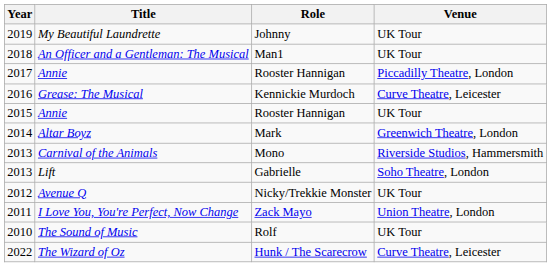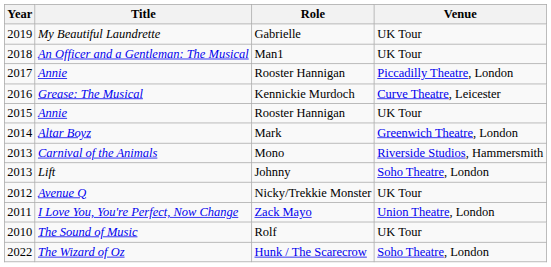My Beautiful Laundrette | Role: Johnny -> Gabrielle
Lift | Role: Gabrielle -> Johnny
The Wizard of Oz | Venue: Curve Theatre, Leicester -> Soho Theatre, London
